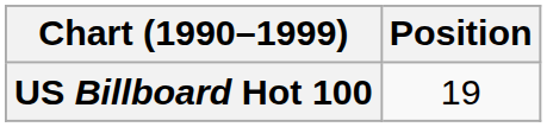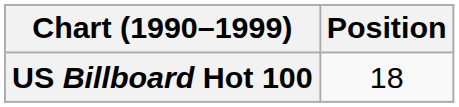US Billboard Hot 100 | Position: 19 -> 18
